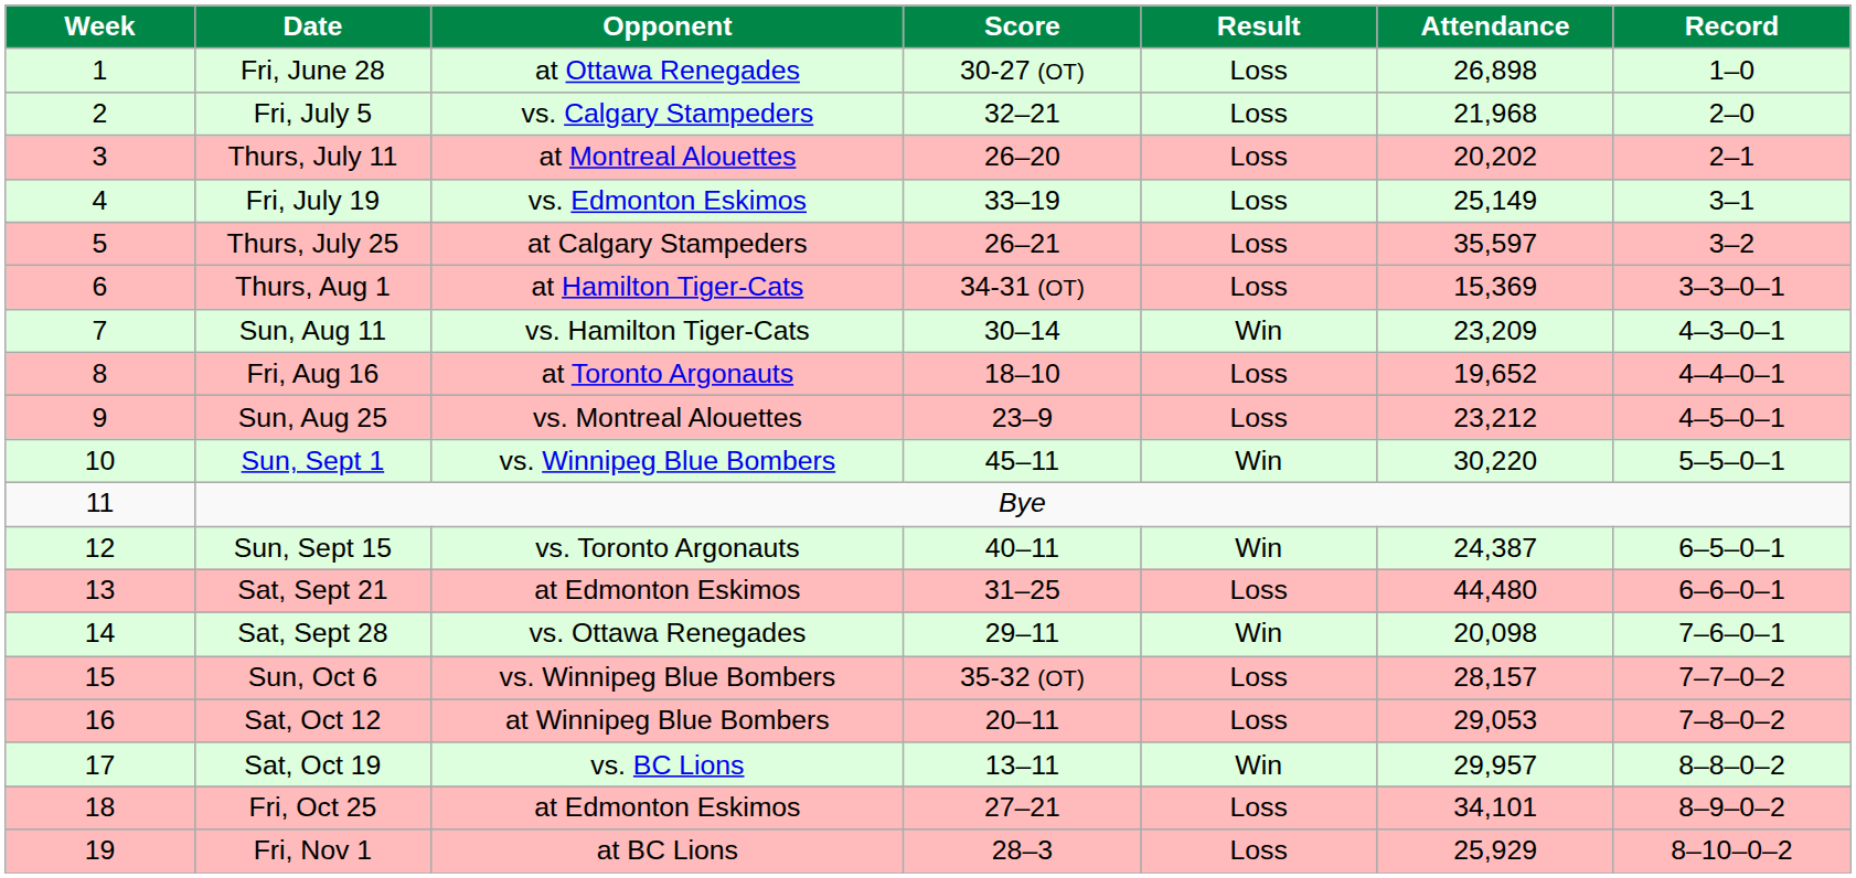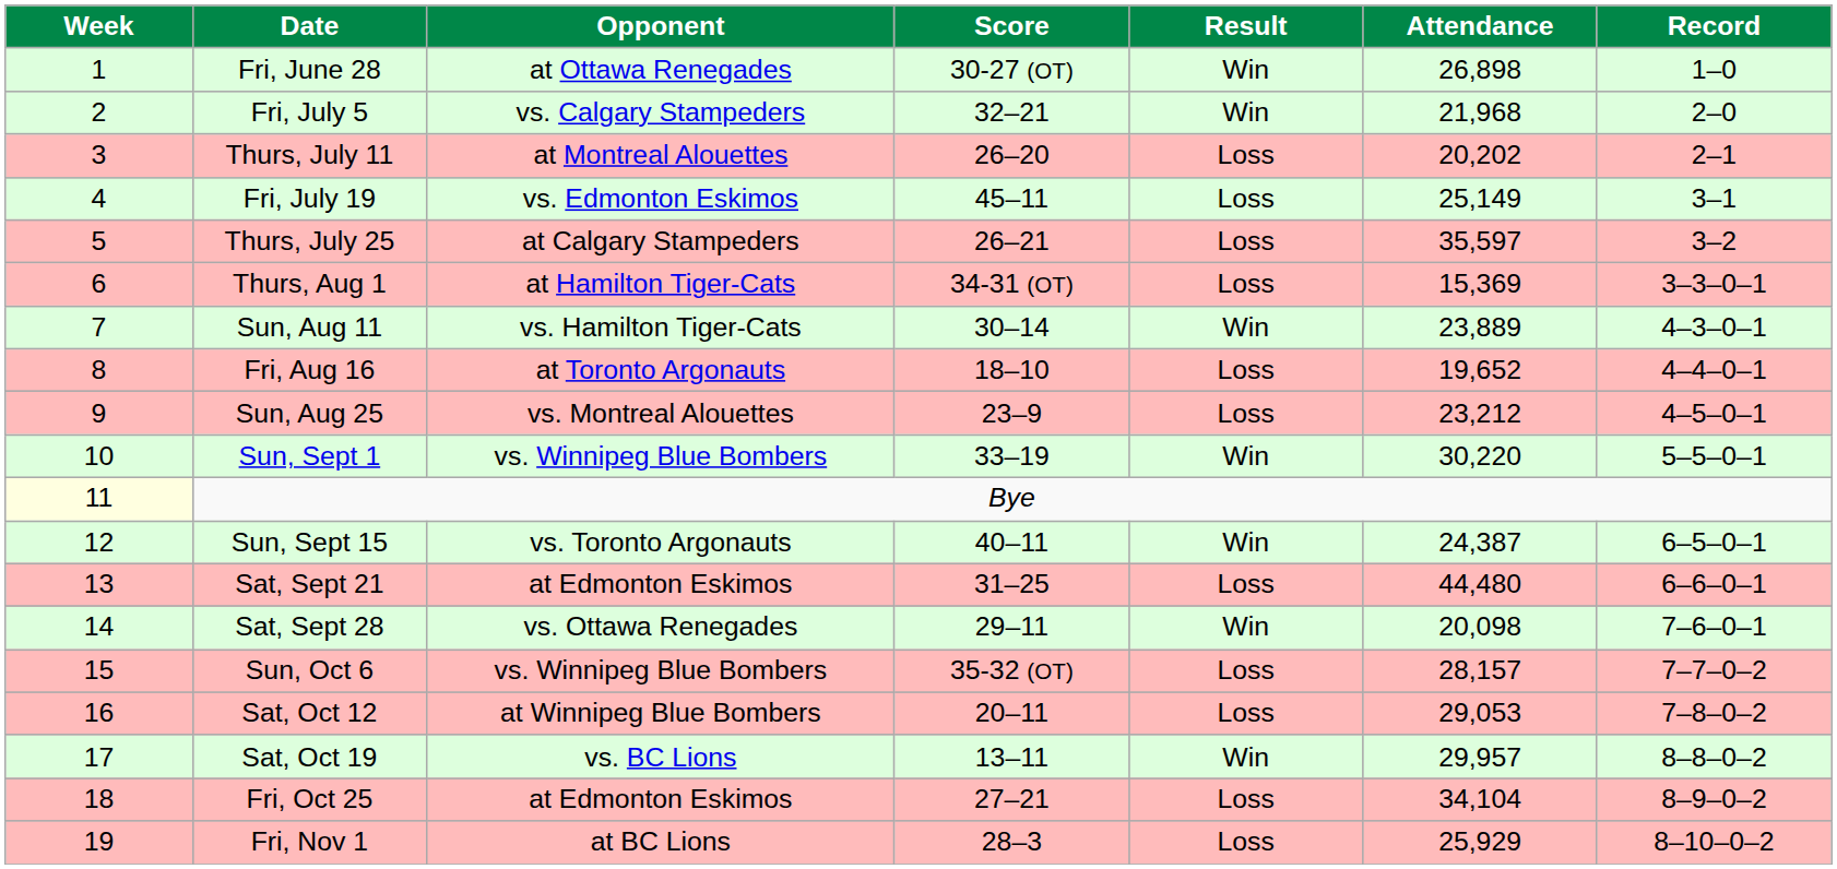Fri, June 28 | Result: Loss -> Win
Fri, July 5 | Result: Loss -> Win
Fri, July 19 | Score: 33–19 -> 45–11
Sun, Aug 11 | Attendance: 23,209 -> 23,889
Sun, Sept 1 | Score: 45–11 -> 33–19
Bye | Week: no background -> lightyellow background
Fri, Oct 25 | Attendance: 34,101 -> 34,104
